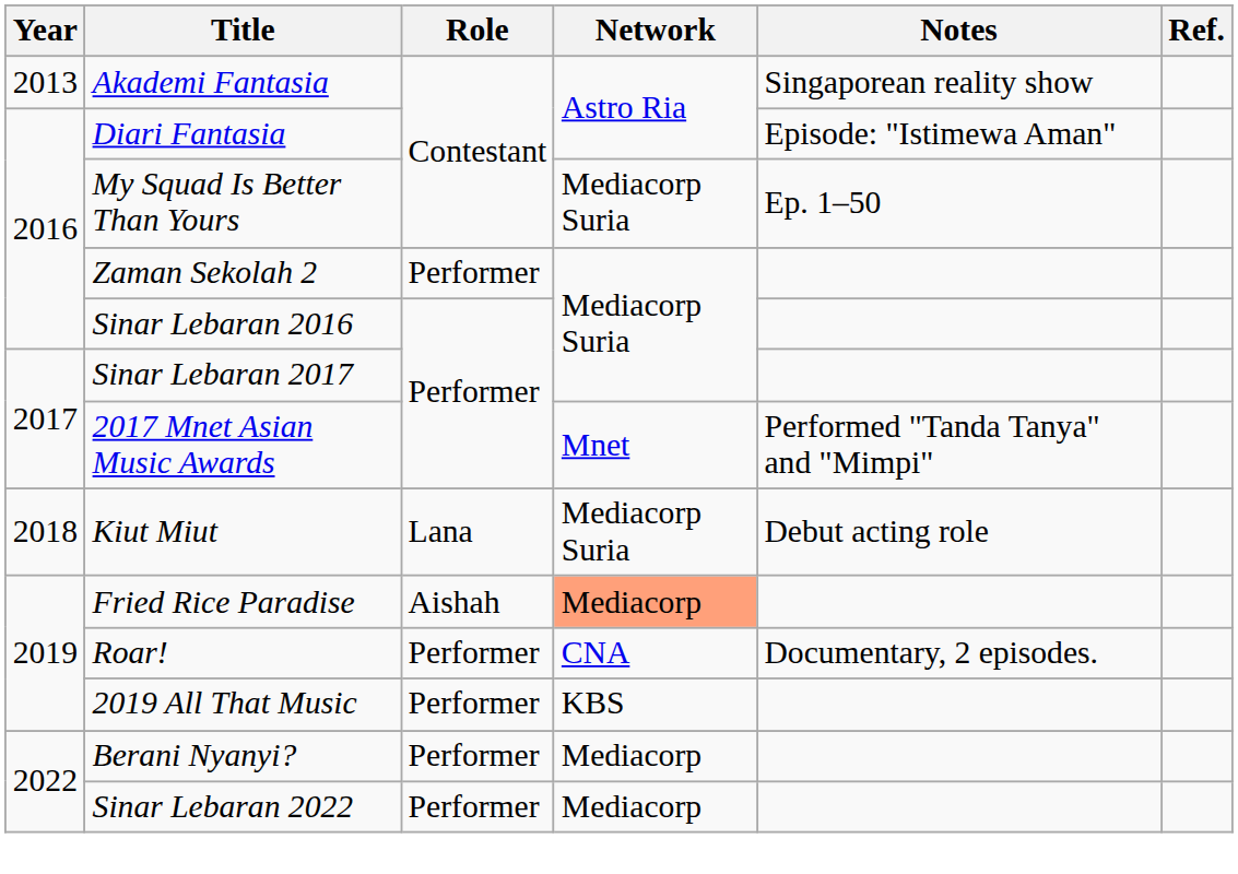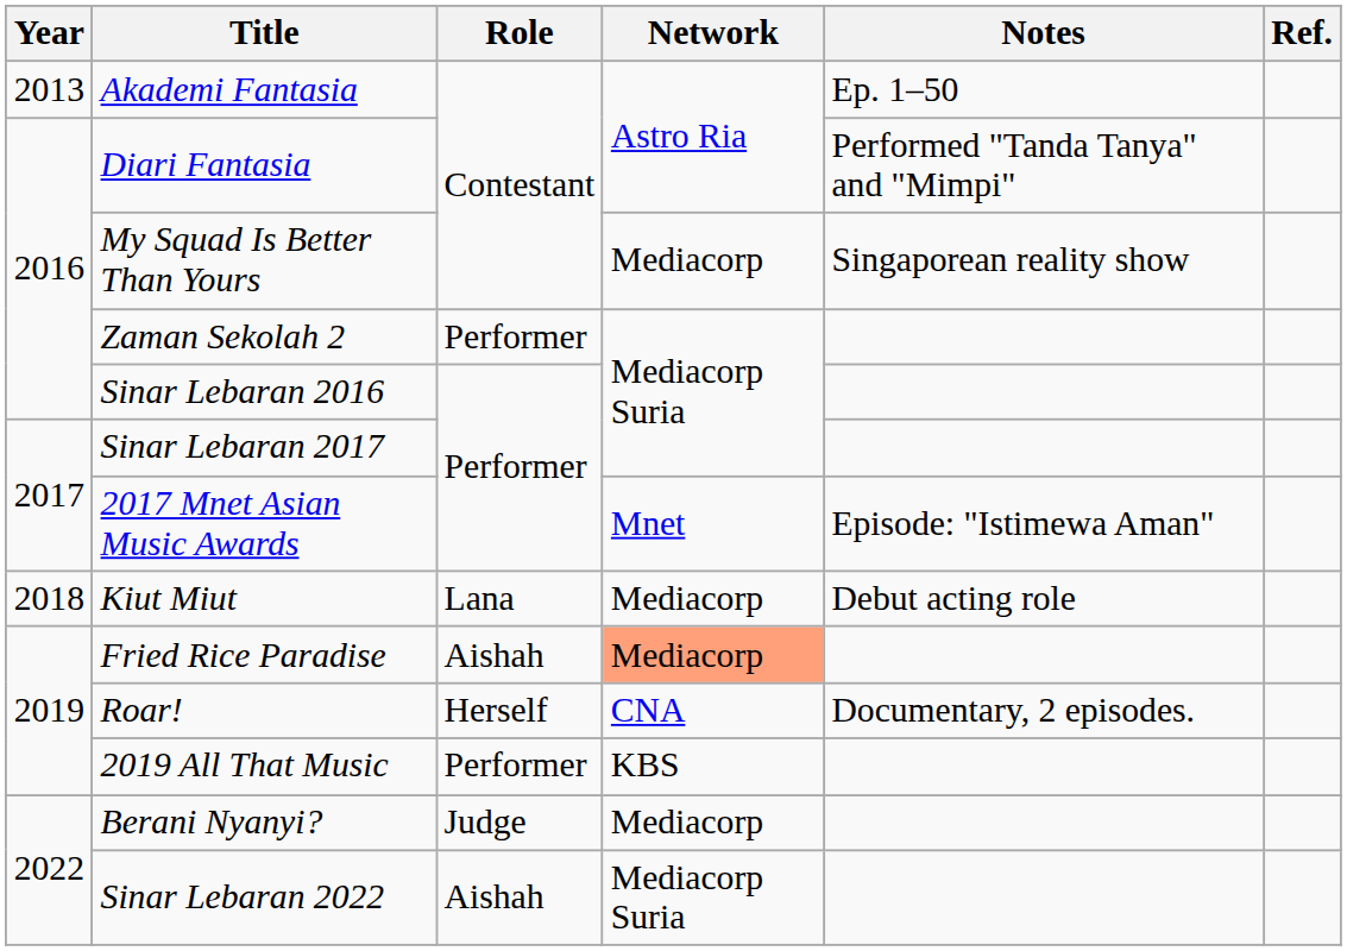Akademi Fantasia | Notes: Singaporean reality show -> Ep. 1–50
Diari Fantasia | Notes: Episode: "Istimewa Aman" -> Performed "Tanda Tanya" and "Mimpi"
My Squad Is Better Than Yours | Network: Mediacorp Suria -> Mediacorp
My Squad Is Better Than Yours | Notes: Ep. 1–50 -> Singaporean reality show
2017 Mnet Asian Music Awards | Notes: Performed "Tanda Tanya" and "Mimpi" -> Episode: "Istimewa Aman"
Kiut Miut | Network: Mediacorp Suria -> Mediacorp
Roar! | Role: Performer -> Herself
Berani Nyanyi? | Role: Performer -> Judge
Sinar Lebaran 2022 | Role: Performer -> Aishah
Sinar Lebaran 2022 | Network: Mediacorp -> Mediacorp Suria
